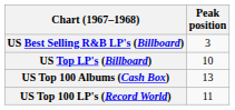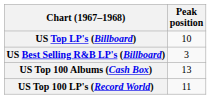rows swapped: US Top LP's (Billboard) <-> US Best Selling R&B LP's (Billboard)
